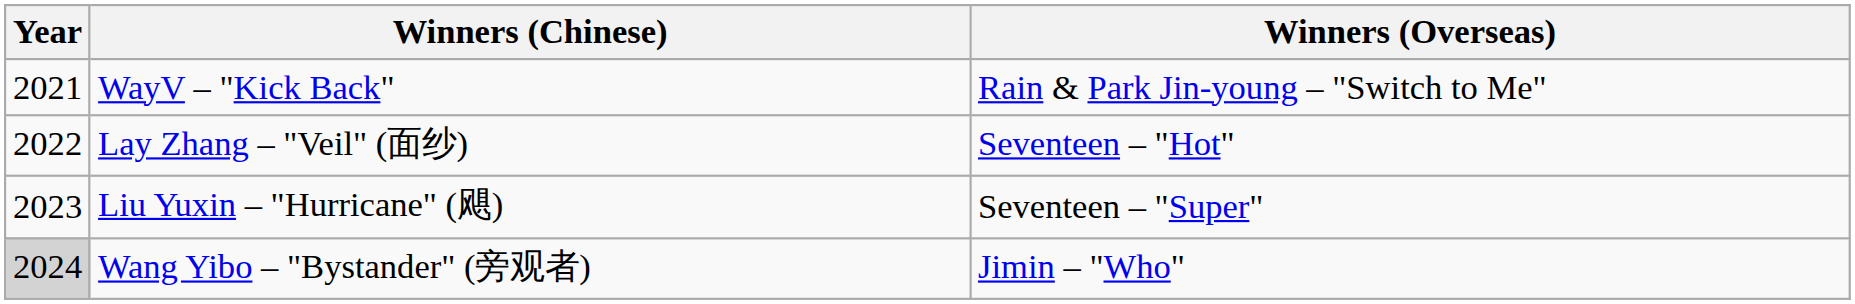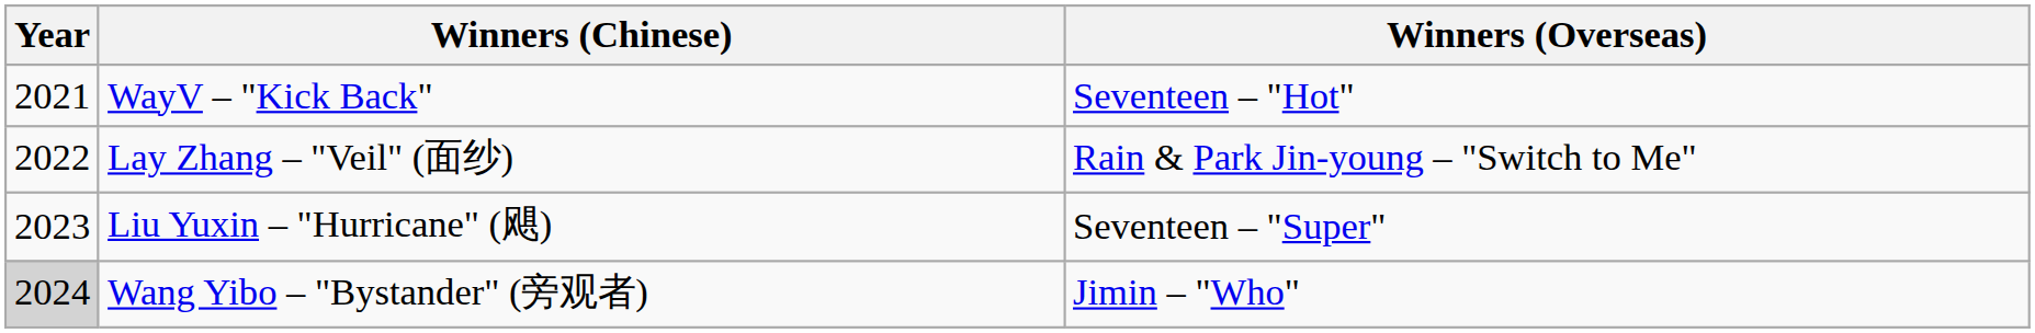WayV – "Kick Back" | Winners (Overseas): Rain & Park Jin-young – "Switch to Me" -> Seventeen – "Hot"
Lay Zhang – "Veil" (面纱) | Winners (Overseas): Seventeen – "Hot" -> Rain & Park Jin-young – "Switch to Me"
